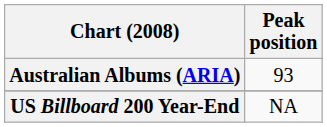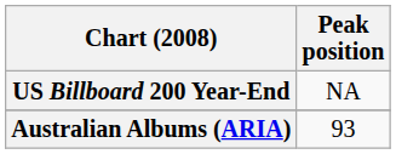rows swapped: Australian Albums (ARIA) <-> US Billboard 200 Year-End
